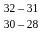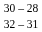rows swapped: 32 – 31 <-> 30 – 28
